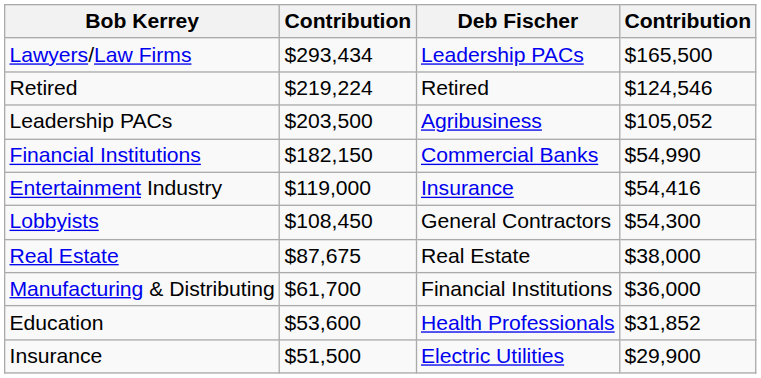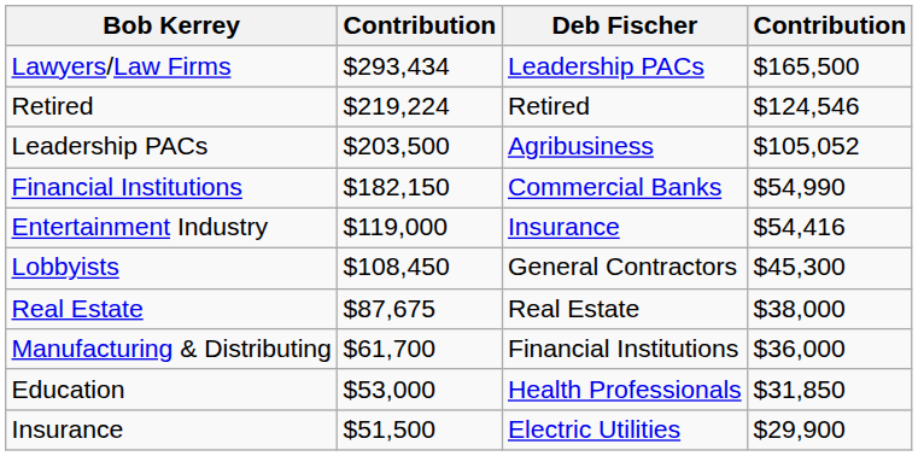Lobbyists | column 4: $54,300 -> $45,300
Education | column 2: $53,600 -> $53,000
Education | column 4: $31,852 -> $31,850
